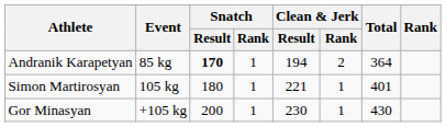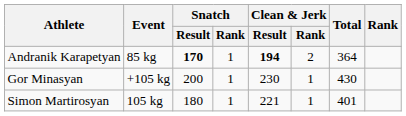Andranik Karapetyan | Clean & Jerk / Result: normal -> bold
rows swapped: Simon Martirosyan <-> Gor Minasyan
